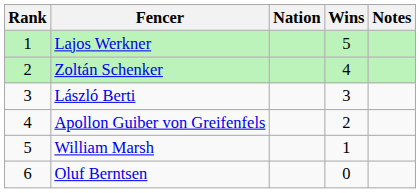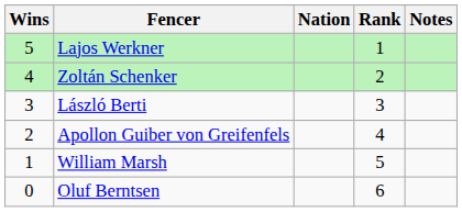columns swapped: Rank <-> Wins
